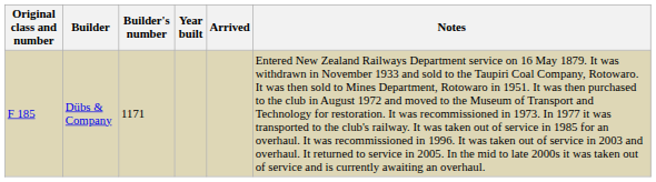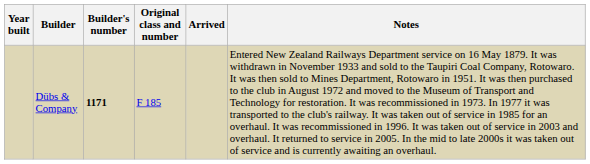columns swapped: Original class and number <-> Year built
Dübs & Company | Builder's number: normal -> bold
